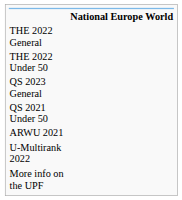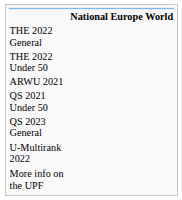rows swapped: QS 2023 General <-> ARWU 2021
